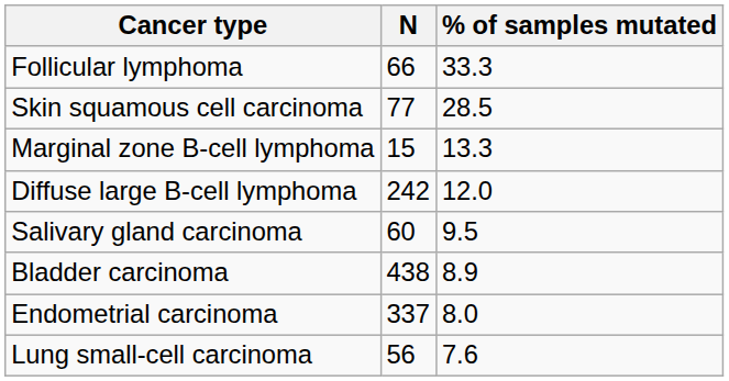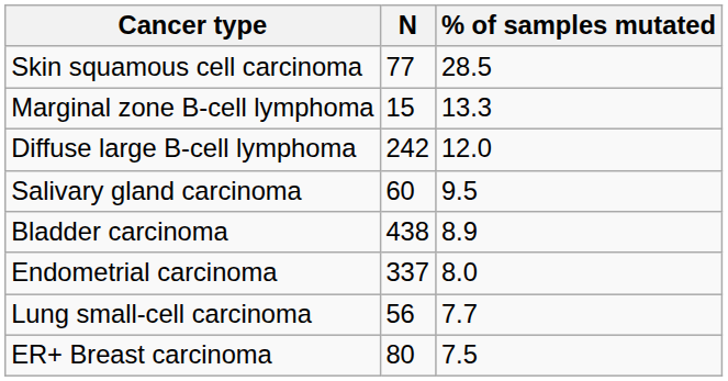- row: Follicular lymphoma | 66 | 33.3
Lung small-cell carcinoma | % of samples mutated: 7.6 -> 7.7
+ row: ER+ Breast carcinoma | 80 | 7.5
